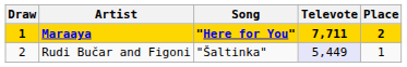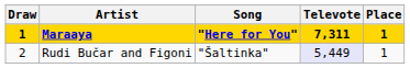Maraaya | Televote: 7,711 -> 7,311
Maraaya | Place: 2 -> 1
